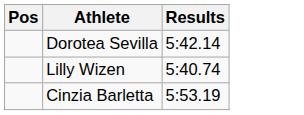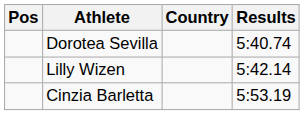+ column: Country
Dorotea Sevilla | Results: 5:42.14 -> 5:40.74
Lilly Wizen | Results: 5:40.74 -> 5:42.14
